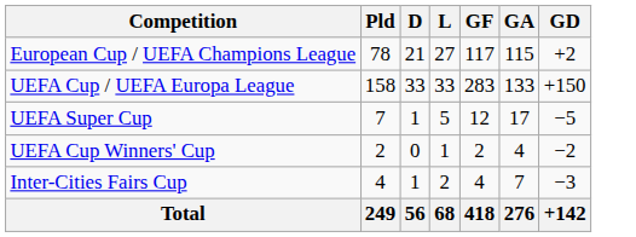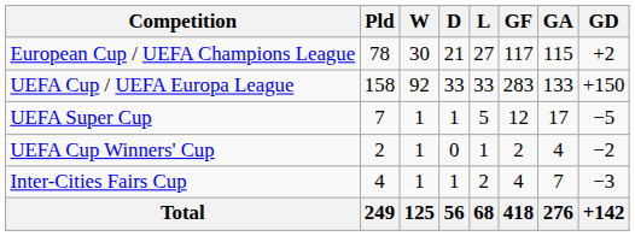+ column: W | 30 | 92 | 1 | 1 | 1 | 125
